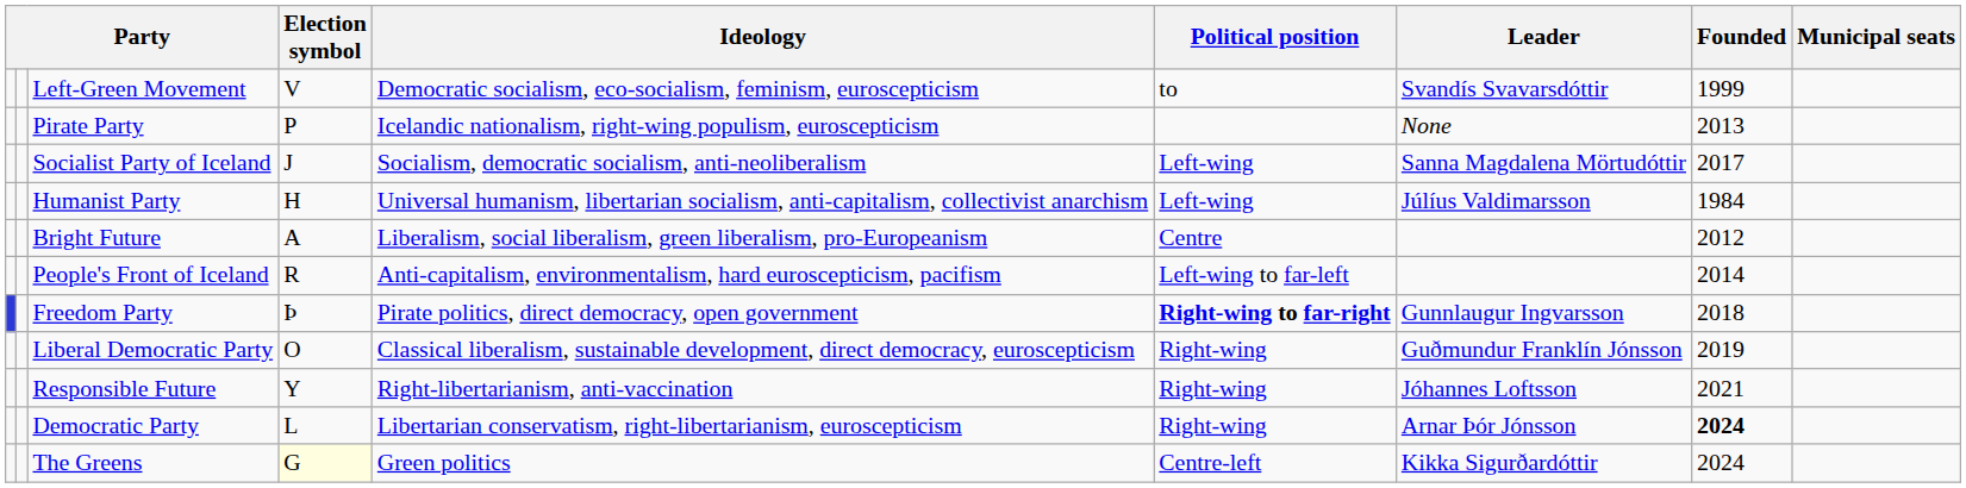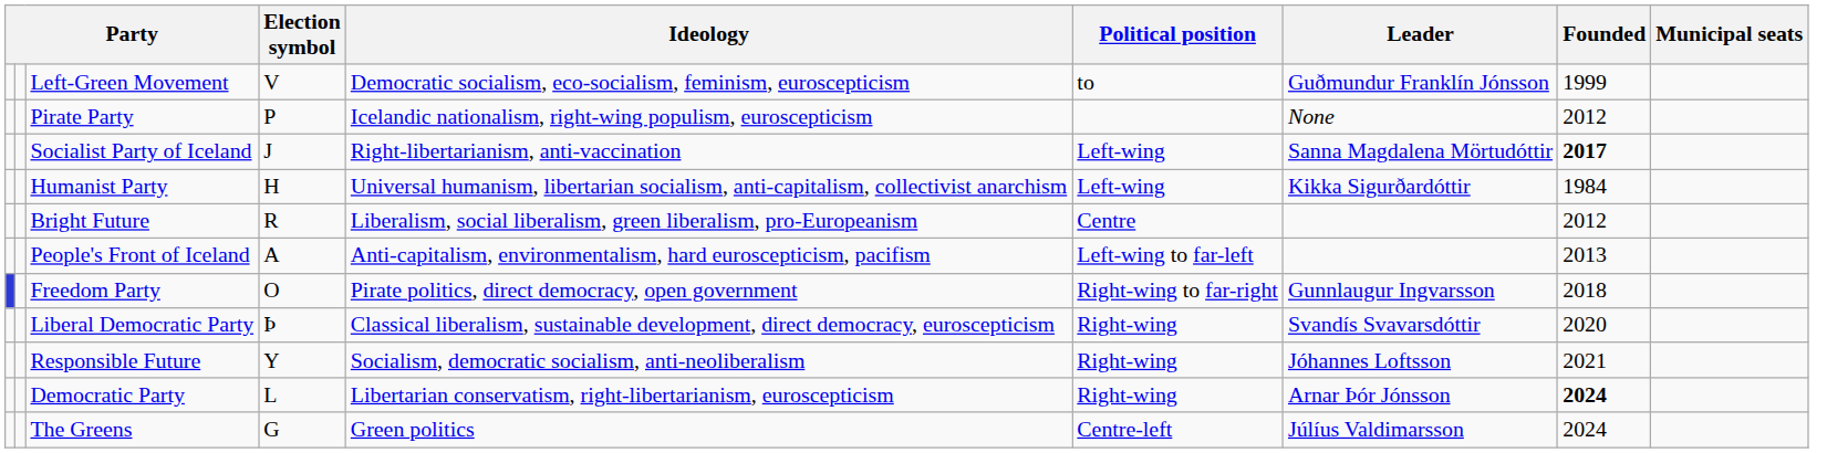Left-Green Movement | Leader: Svandís Svavarsdóttir -> Guðmundur Franklín Jónsson
Pirate Party | Founded: 2013 -> 2012
Socialist Party of Iceland | Ideology: Socialism, democratic socialism, anti-neoliberalism -> Right-libertarianism, anti-vaccination
Socialist Party of Iceland | Founded: normal -> bold
Humanist Party | Leader: Júlíus Valdimarsson -> Kikka Sigurðardóttir
Bright Future | Election symbol: A -> R
People's Front of Iceland | Election symbol: R -> A
People's Front of Iceland | Founded: 2014 -> 2013
Freedom Party | Election symbol: Þ -> O
Freedom Party | Political position: bold -> normal
Liberal Democratic Party | Election symbol: O -> Þ
Liberal Democratic Party | Leader: Guðmundur Franklín Jónsson -> Svandís Svavarsdóttir
Liberal Democratic Party | Founded: 2019 -> 2020
Responsible Future | Ideology: Right-libertarianism, anti-vaccination -> Socialism, democratic socialism, anti-neoliberalism
The Greens | Election symbol: lightyellow background -> no background
The Greens | Leader: Kikka Sigurðardóttir -> Júlíus Valdimarsson
